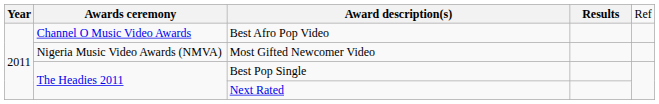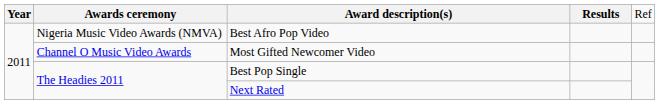Best Afro Pop Video | column 2: Channel O Music Video Awards -> Nigeria Music Video Awards (NMVA)
Most Gifted Newcomer Video | column 2: Nigeria Music Video Awards (NMVA) -> Channel O Music Video Awards
